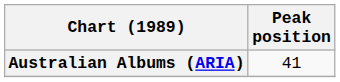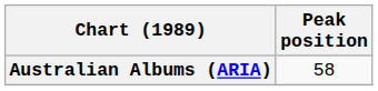Australian Albums (ARIA) | Peak position: 41 -> 58
